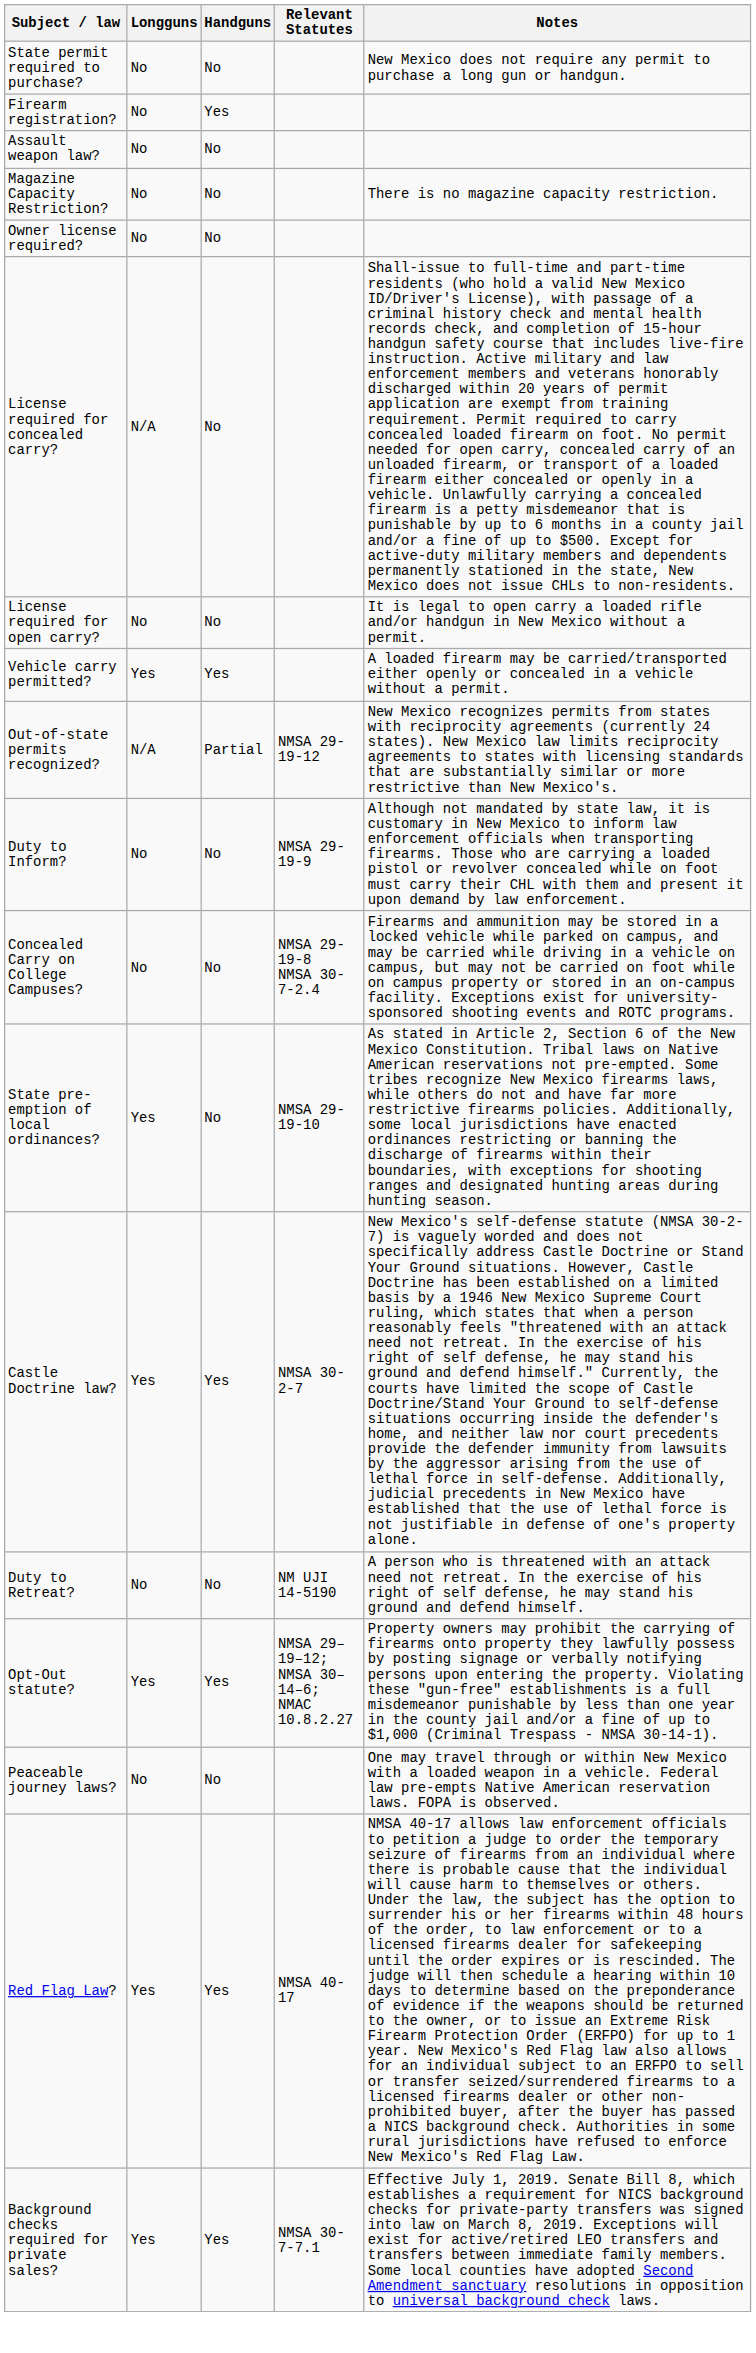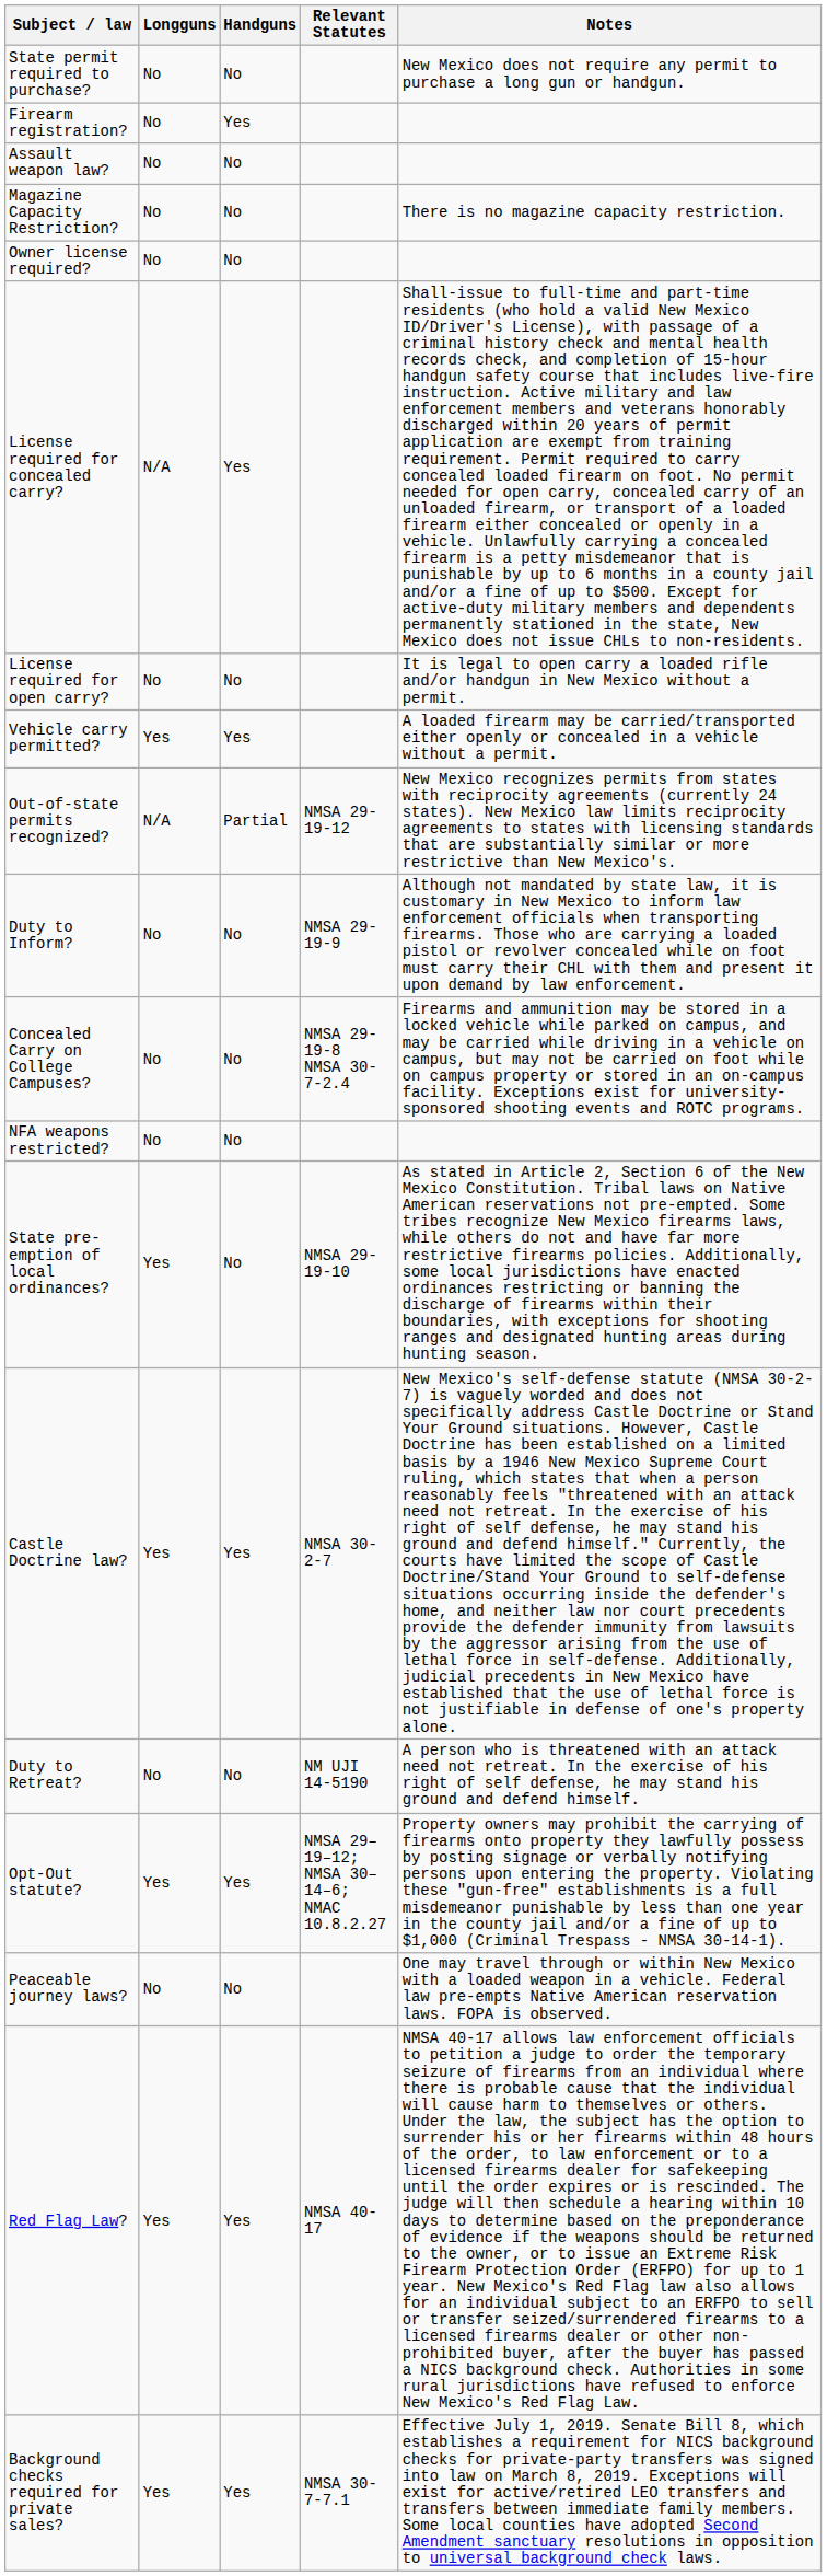License required for concealed carry? | Handguns: No -> Yes
+ row: NFA weapons restricted? | No | No
